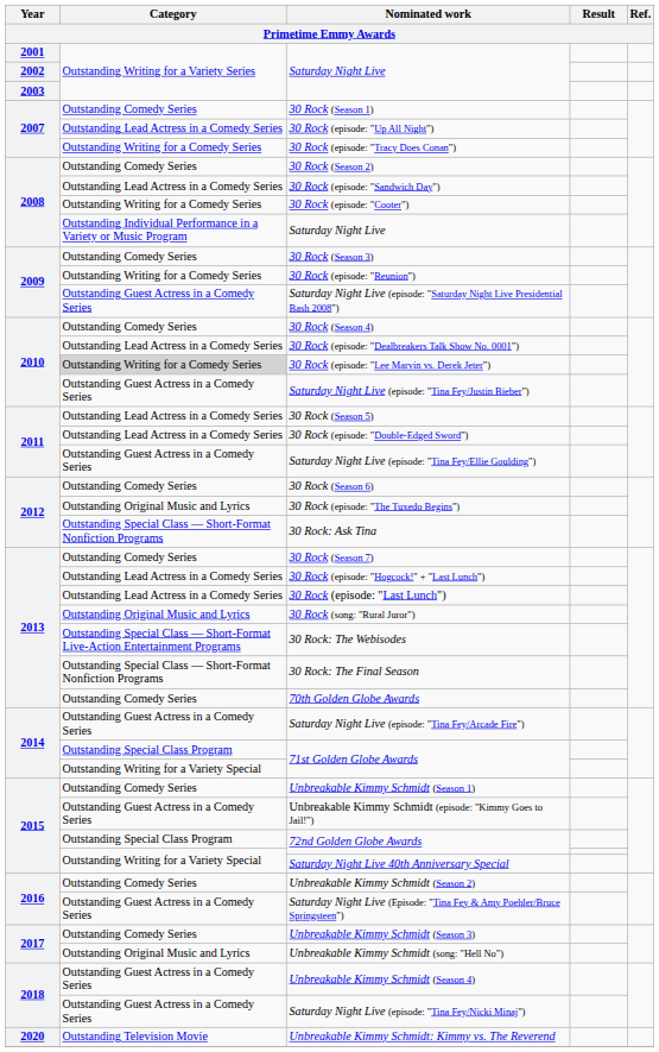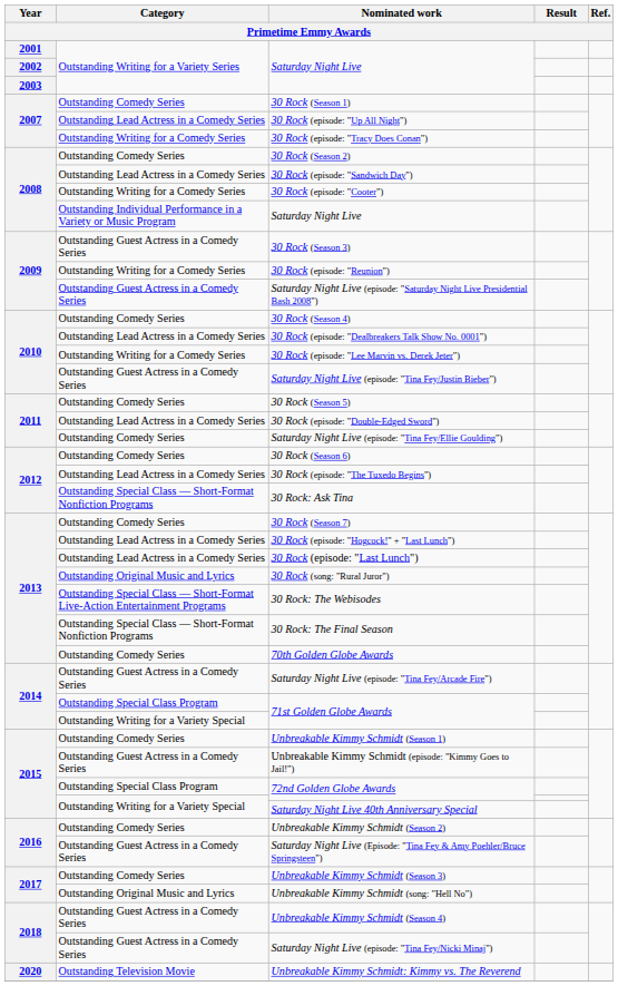30 Rock (Season 3) | Category: Outstanding Comedy Series -> Outstanding Guest Actress in a Comedy Series
30 Rock (episode: "Lee Marvin vs. Derek Jeter") | Category: lightgrey background -> no background
30 Rock (Season 5) | Category: Outstanding Lead Actress in a Comedy Series -> Outstanding Comedy Series
Saturday Night Live (episode: "Tina Fey/Ellie Goulding") | Category: Outstanding Guest Actress in a Comedy Series -> Outstanding Comedy Series
30 Rock (episode: "The Tuxedo Begins") | Category: Outstanding Original Music and Lyrics -> Outstanding Lead Actress in a Comedy Series
